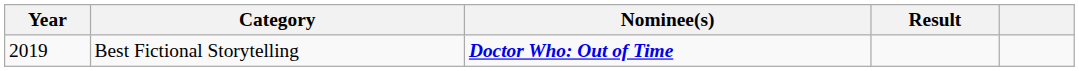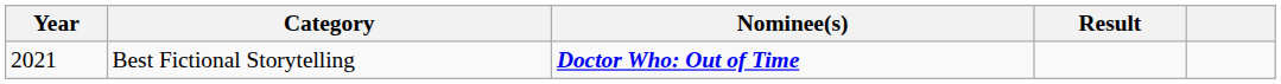Best Fictional Storytelling | Year: 2019 -> 2021
